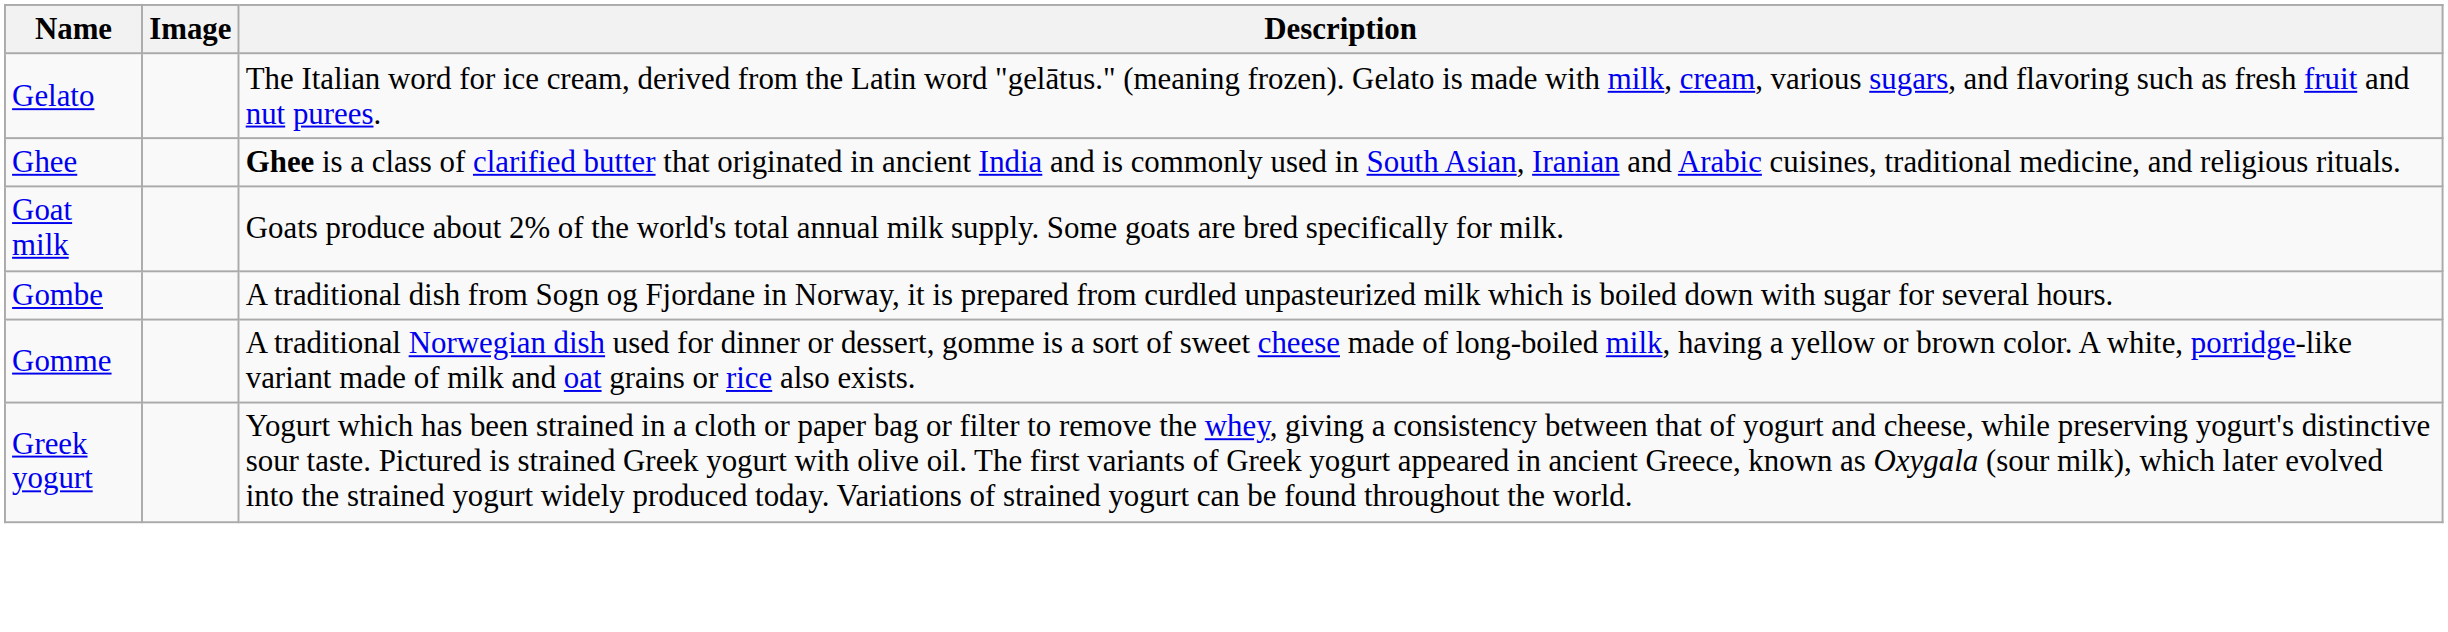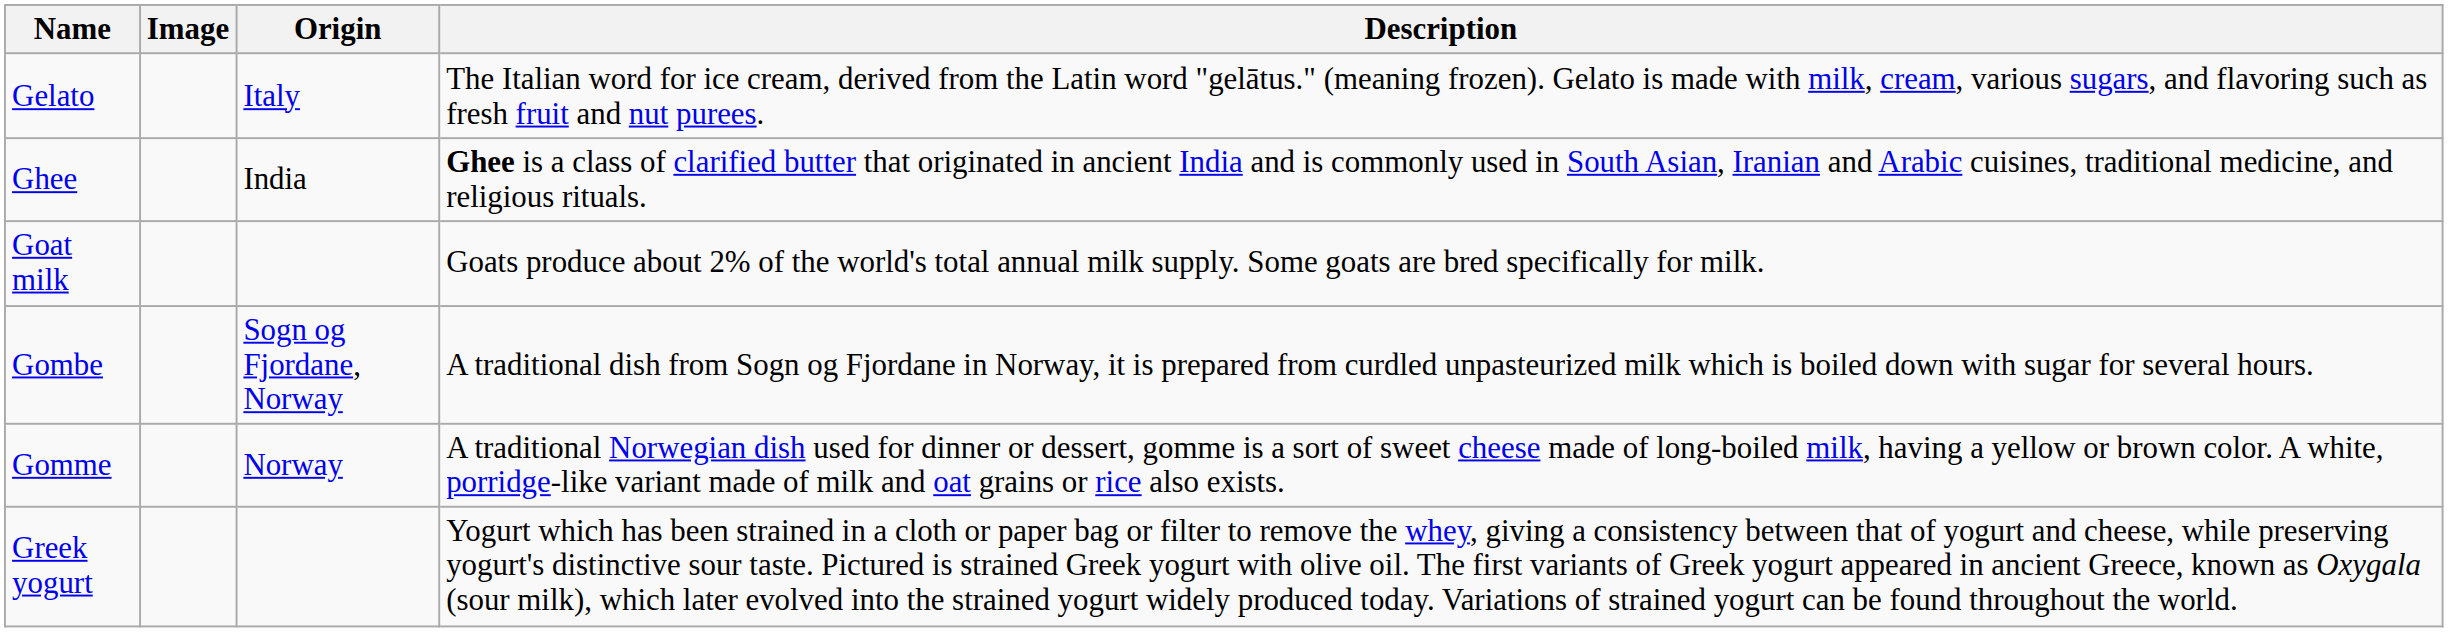+ column: Origin | Italy | India | Sogn og Fjordane, Norway | Norway
